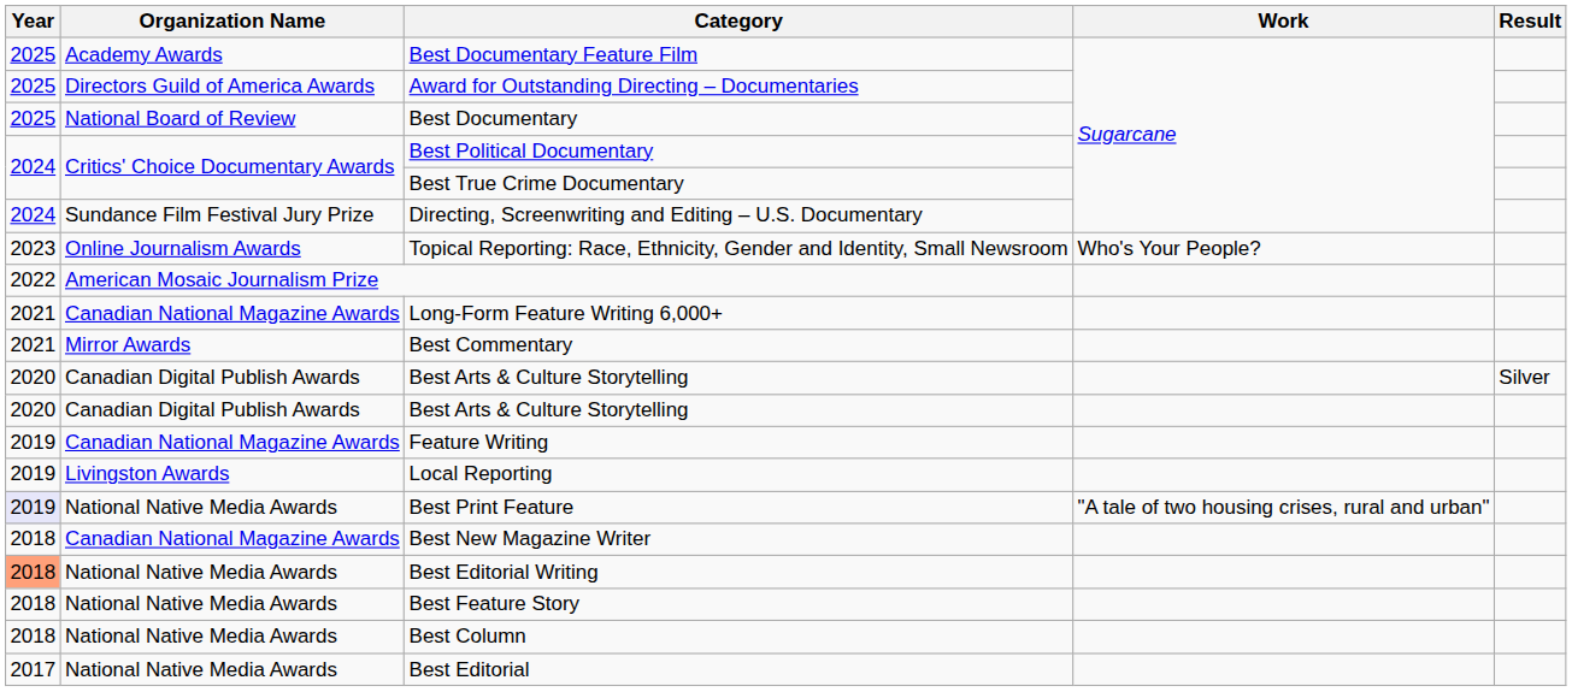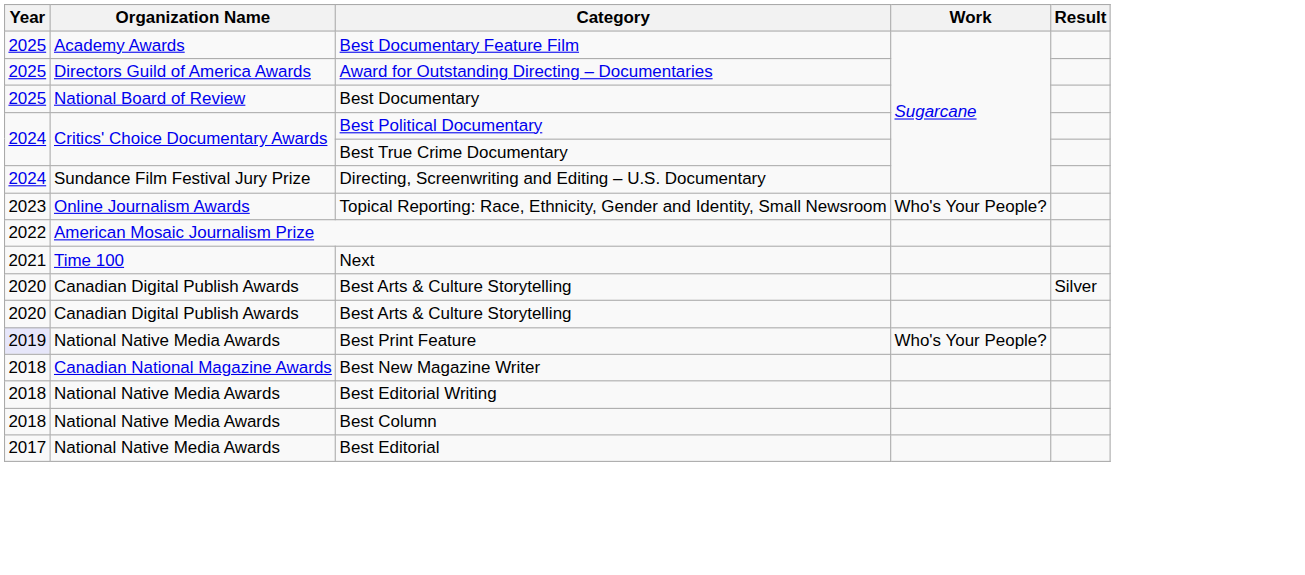+ row: 2021 | Time 100 | Next
- row: 2021 | Canadian National Magazine Awards | Long-Form Feature Writing 6,000+
- row: 2021 | Mirror Awards | Best Commentary
- row: 2019 | Canadian National Magazine Awards | Feature Writing
- row: 2019 | Livingston Awards | Local Reporting
Best Print Feature | Work: "A tale of two housing crises, rural and urban" -> Who's Your People?
Best Editorial Writing | Year: lightsalmon background -> no background
- row: 2018 | National Native Media Awards | Best Feature Story
